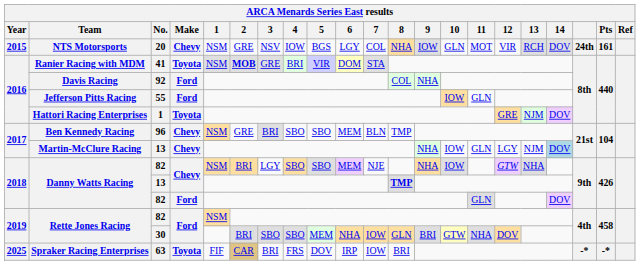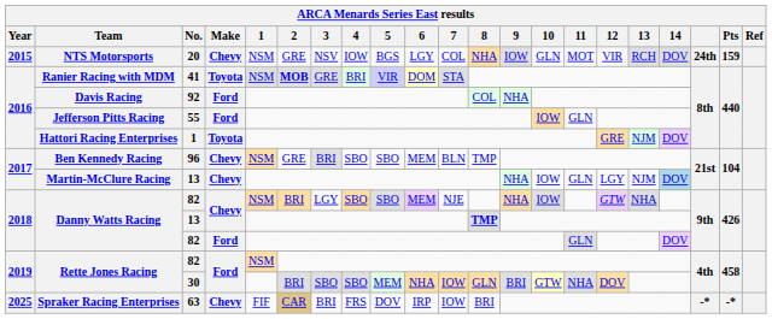NTS Motorsports | Pts: 161 -> 159
Spraker Racing Enterprises | Make: Toyota -> Chevy
